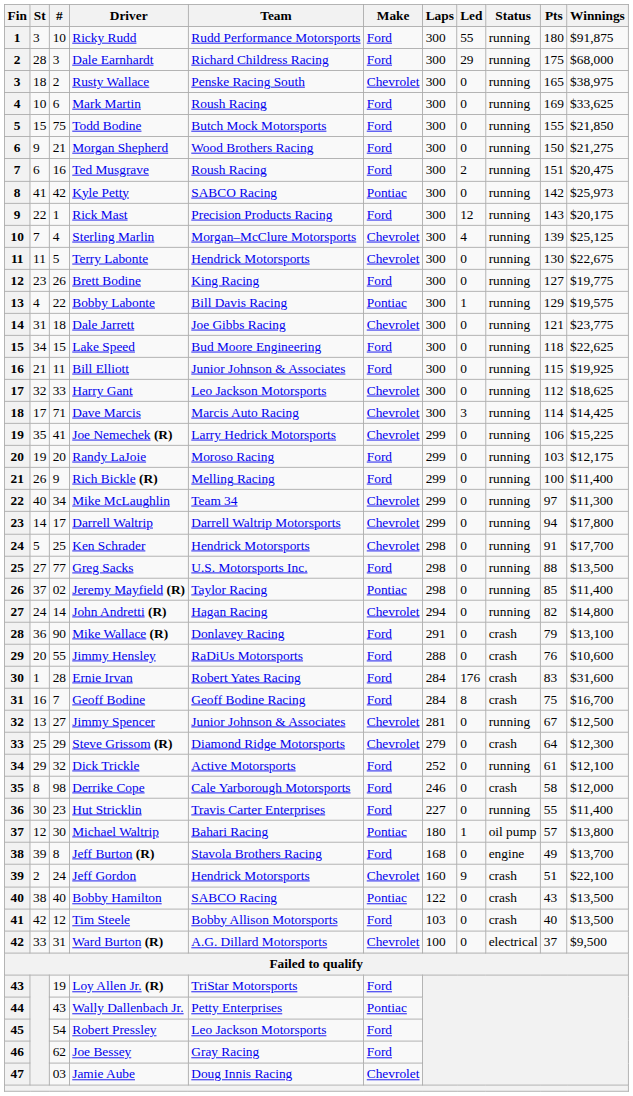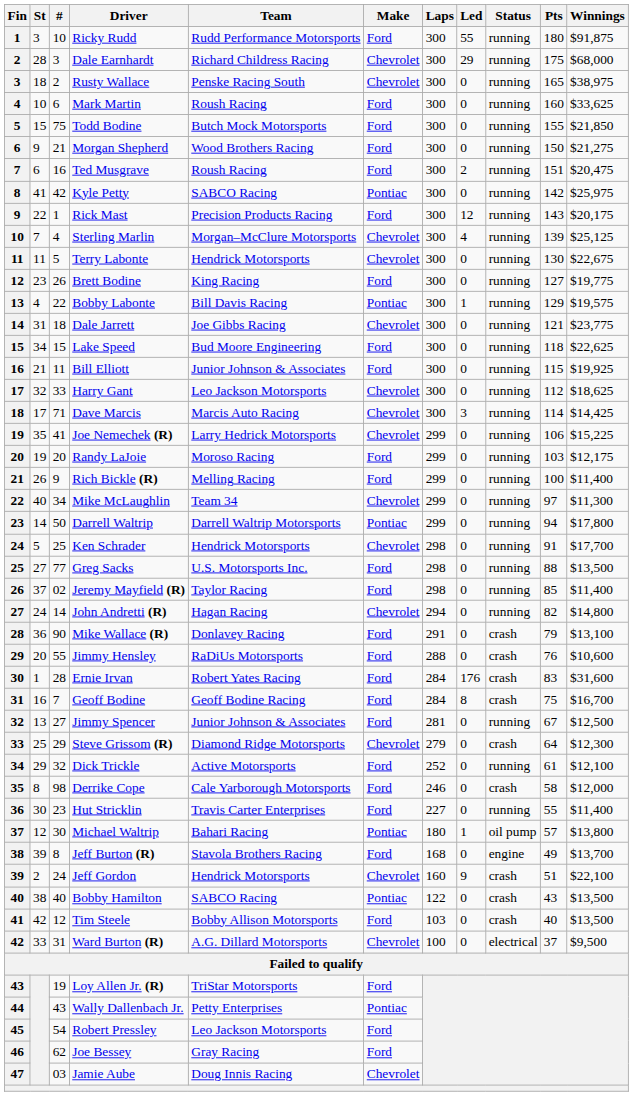Dale Earnhardt | Make: Ford -> Chevrolet
Mark Martin | Pts: 169 -> 160
Kyle Petty | Winnings: $25,973 -> $25,975
Darrell Waltrip | #: 17 -> 50
Darrell Waltrip | Make: Chevrolet -> Pontiac
Jeremy Mayfield (R) | Make: Pontiac -> Ford
Jimmy Spencer | Make: Chevrolet -> Ford
